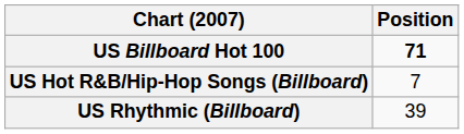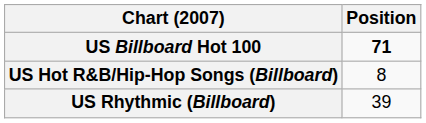US Hot R&B/Hip-Hop Songs (Billboard) | Position: 7 -> 8
